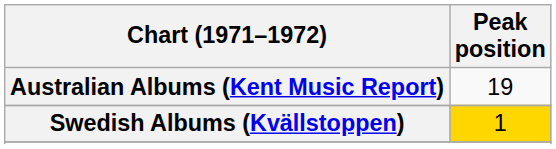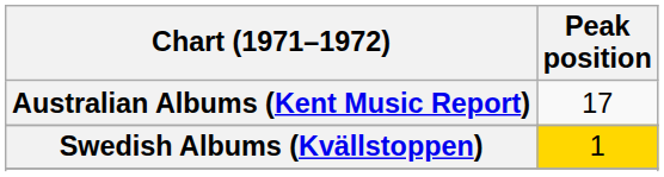Australian Albums (Kent Music Report) | Peak position: 19 -> 17
